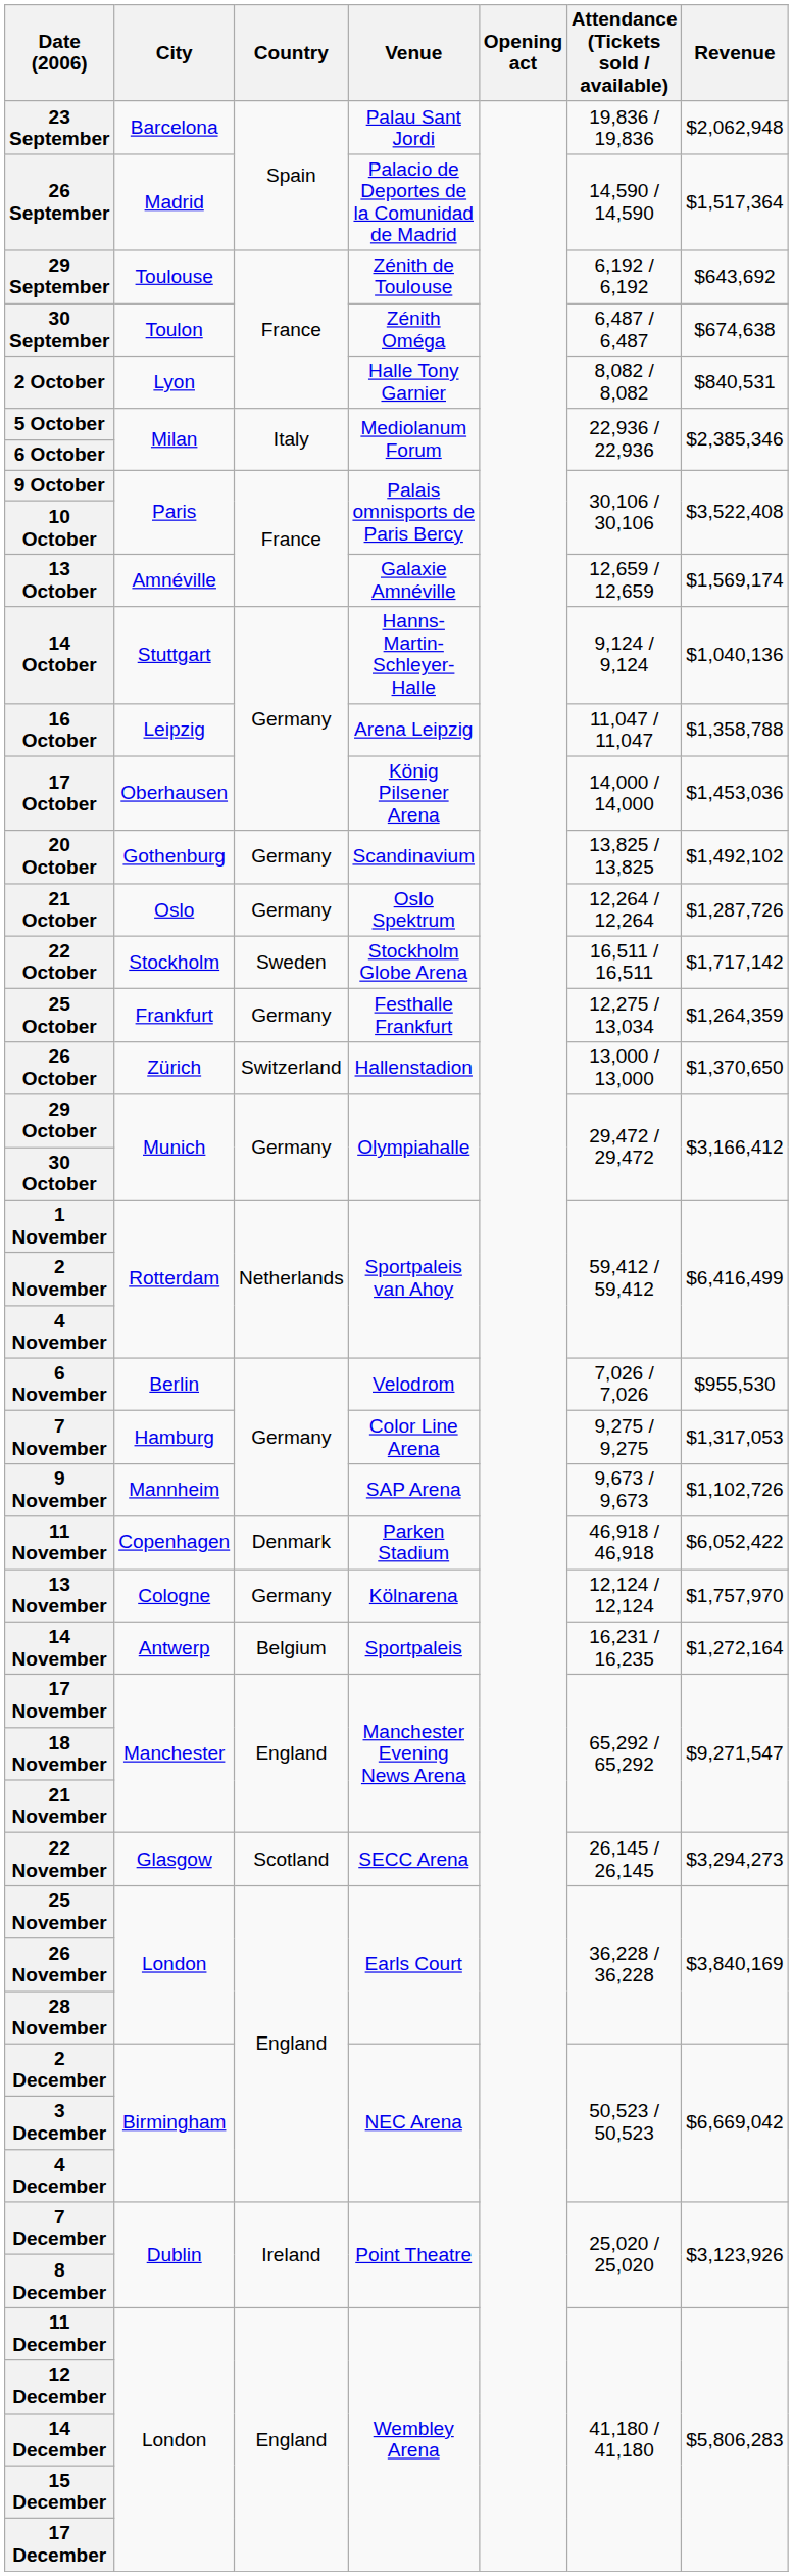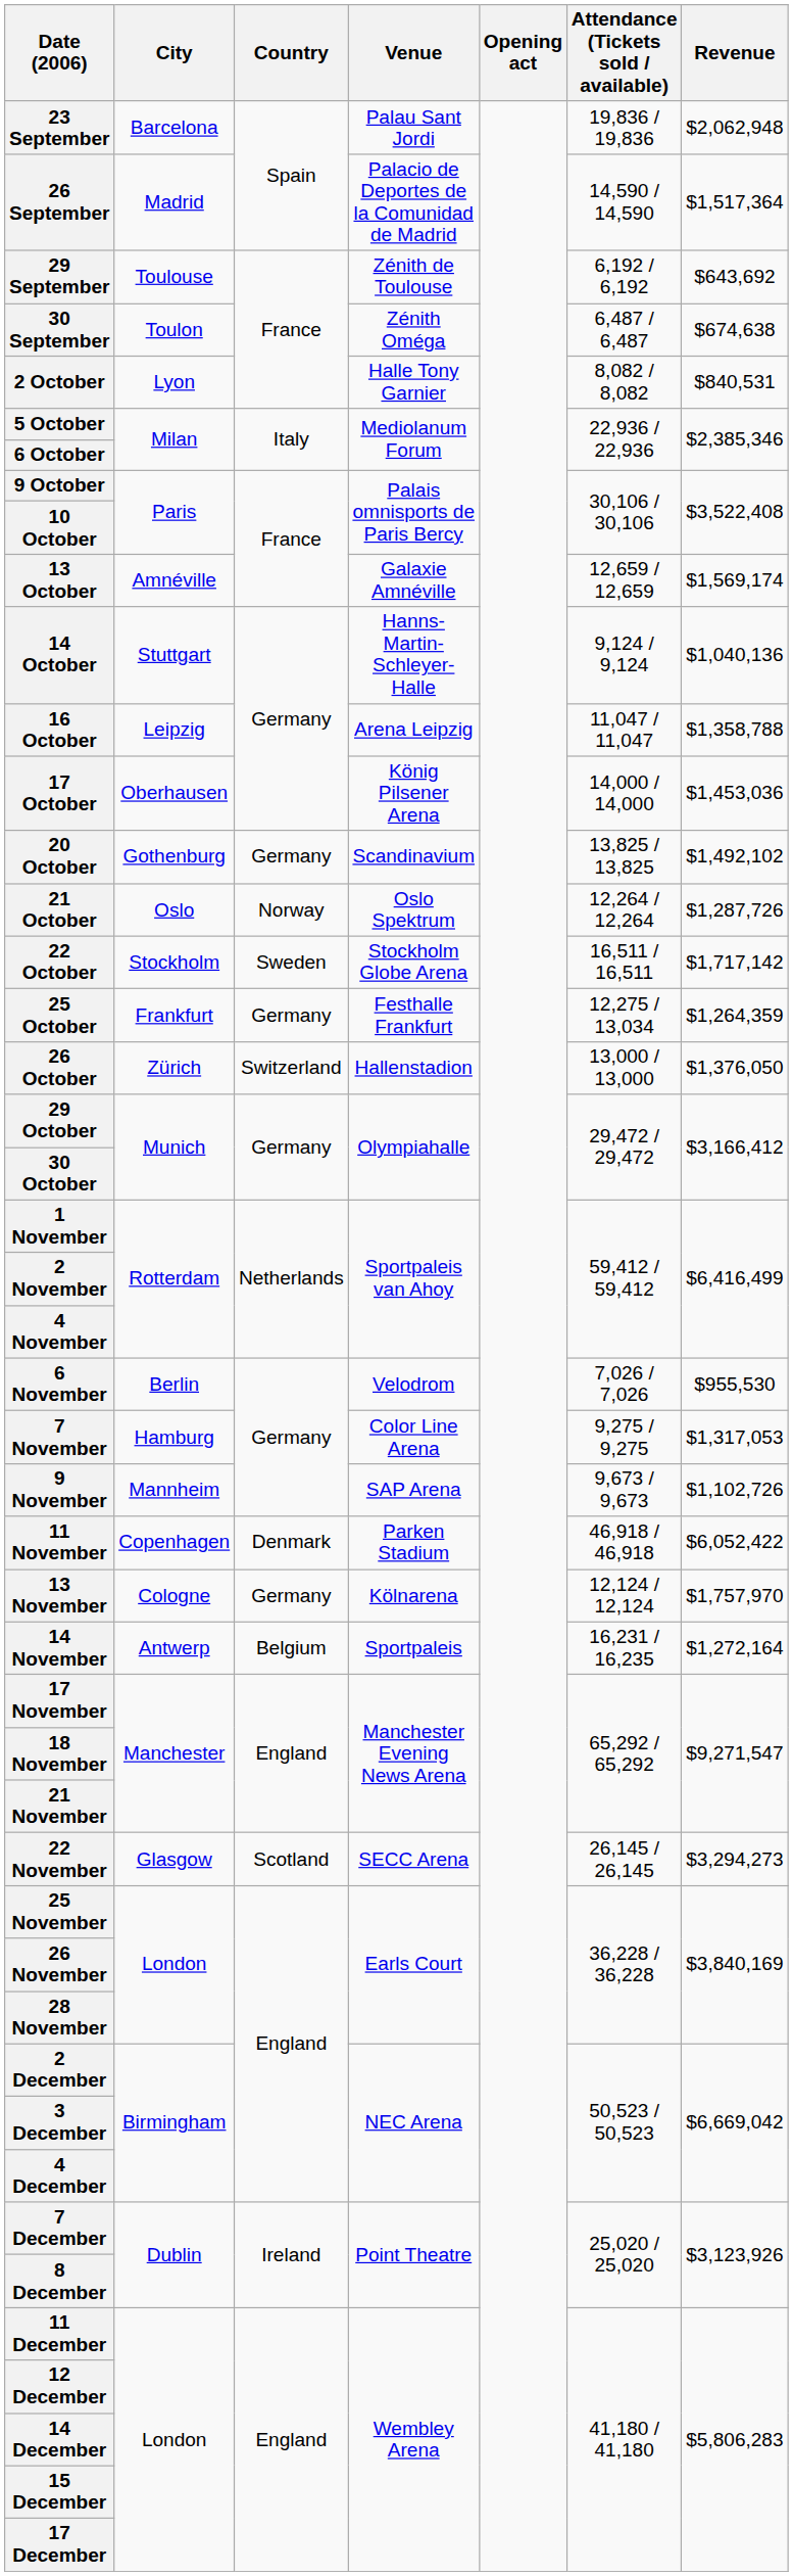21 October | Country: Germany -> Norway
26 October | Revenue: $1,370,650 -> $1,376,050
